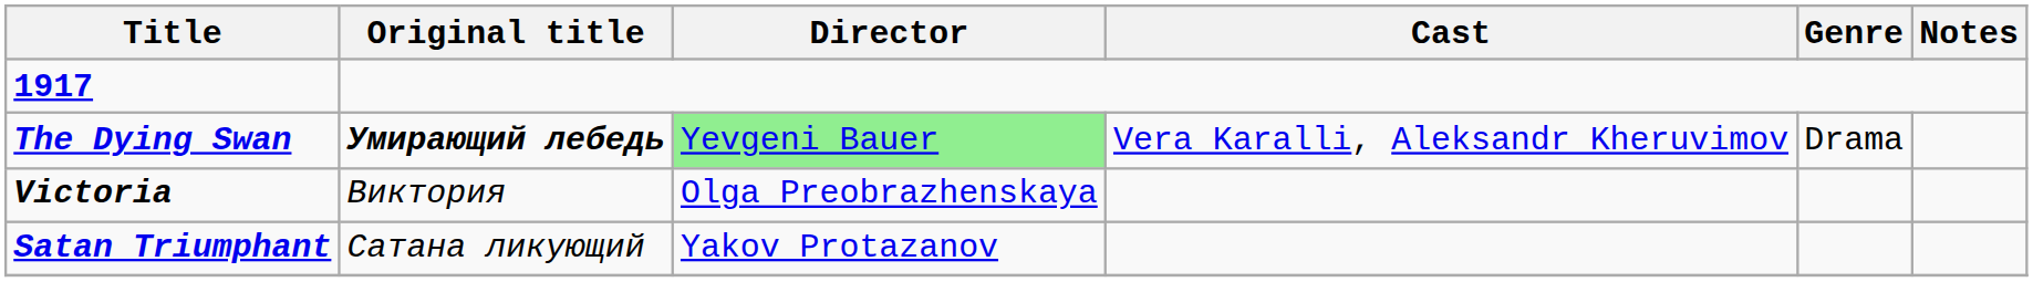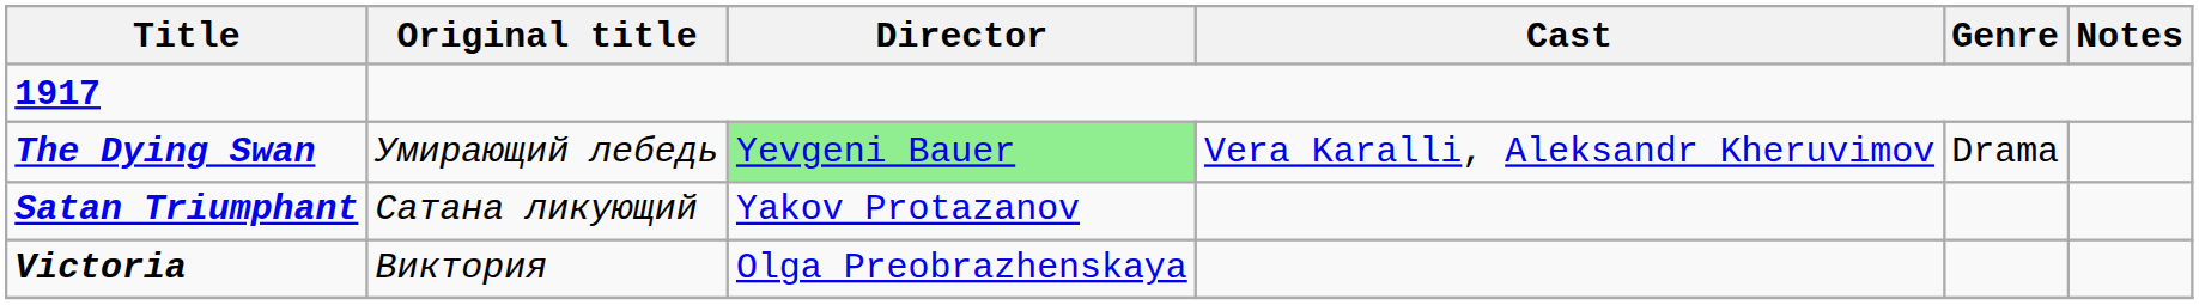The Dying Swan | Original title: bold -> normal
rows swapped: Satan Triumphant <-> Victoria
